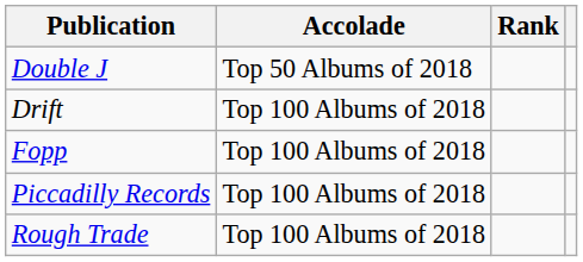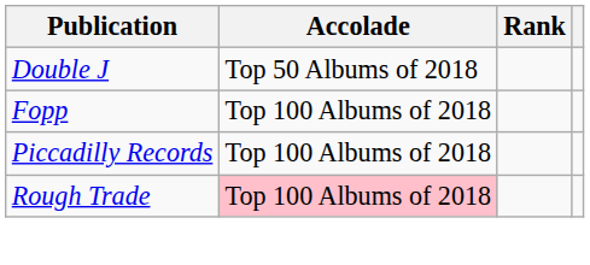- row: Drift | Top 100 Albums of 2018
Rough Trade | Accolade: no background -> pink background
